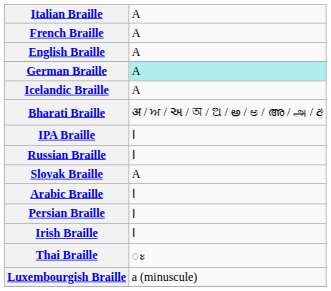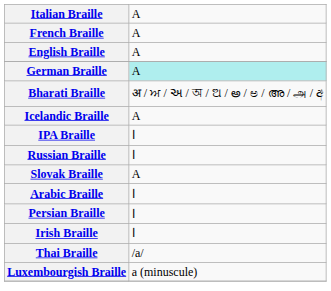rows swapped: Bharati Braille <-> Icelandic Braille
Thai Braille | column 2: ◌ะ -> /a/
